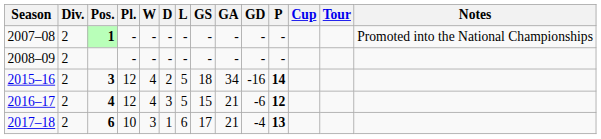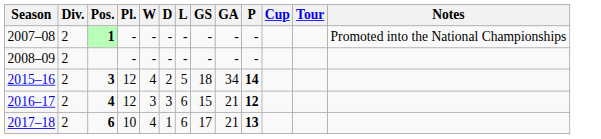- column: GD | - | - | -16 | -6 | -4
2016–17 | W: 4 -> 3
2016–17 | L: 5 -> 6
2017–18 | W: 3 -> 4
